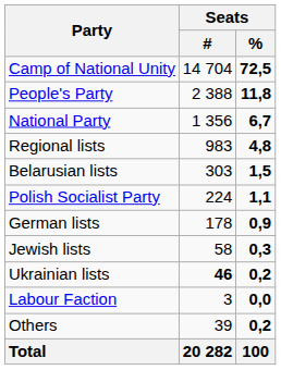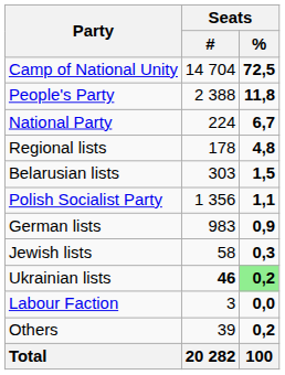National Party | Seats / #: 1 356 -> 224
Regional lists | Seats / #: 983 -> 178
Polish Socialist Party | Seats / #: 224 -> 1 356
German lists | Seats / #: 178 -> 983
Ukrainian lists | Seats / %: no background -> lightgreen background
